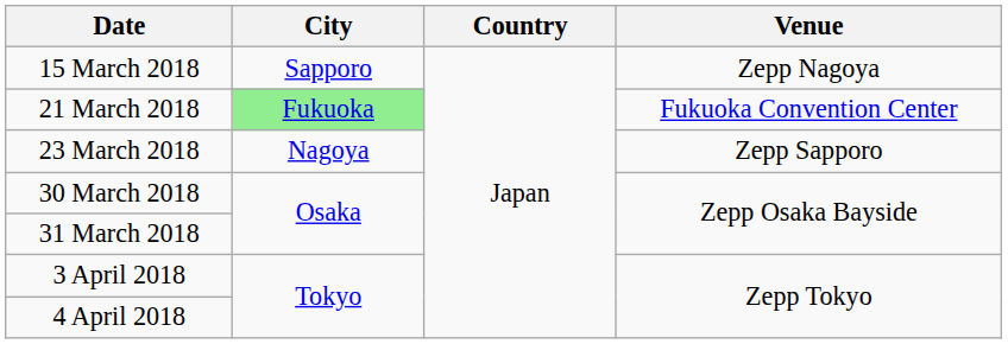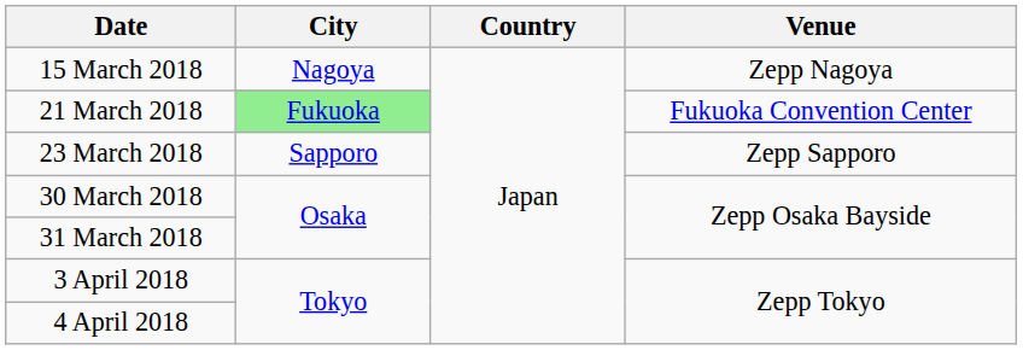15 March 2018 | City: Sapporo -> Nagoya
23 March 2018 | City: Nagoya -> Sapporo
